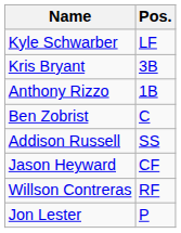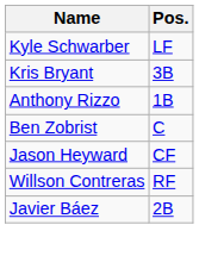- row: Addison Russell | SS
- row: Jon Lester | P
+ row: Javier Báez | 2B
